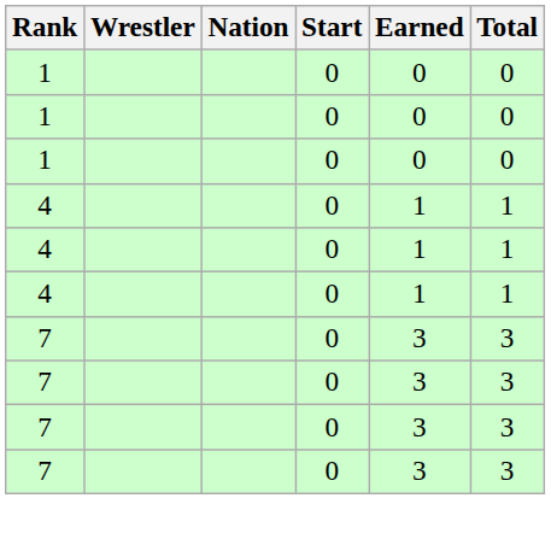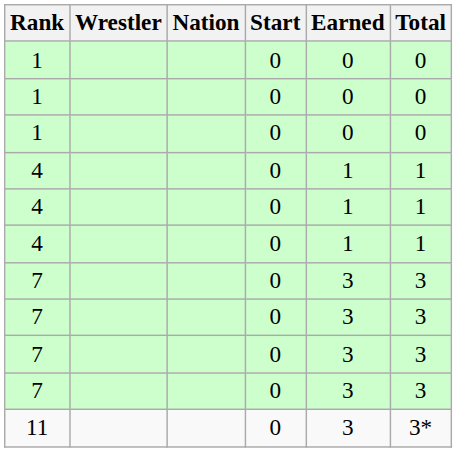+ row: 11 | 0 | 3 | 3*
